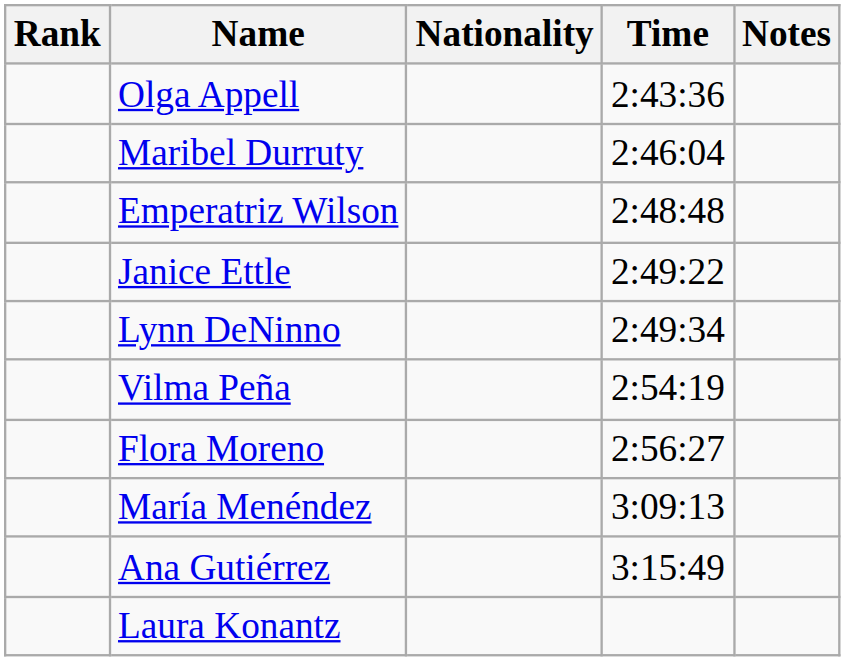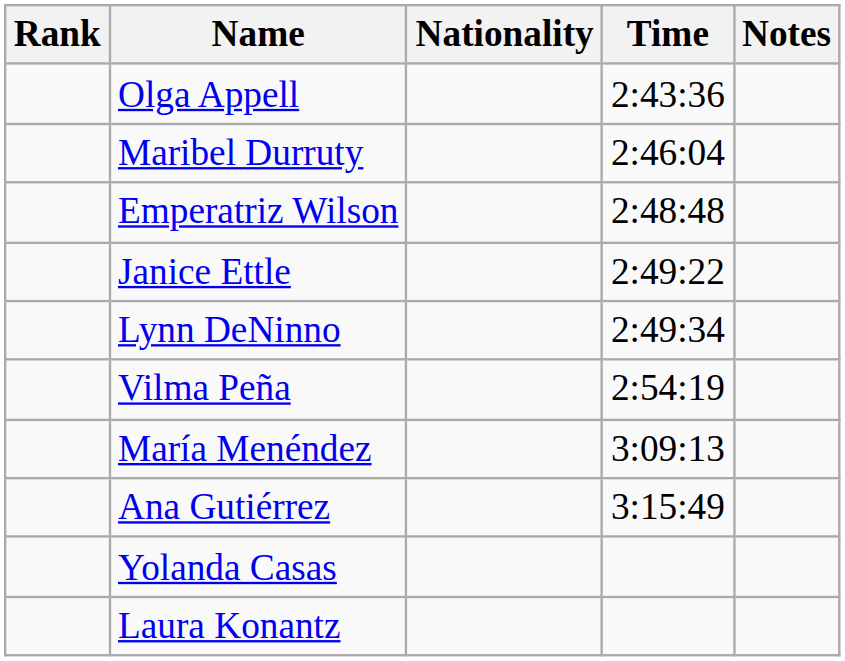- row: Flora Moreno | 2:56:27
+ row: Yolanda Casas
